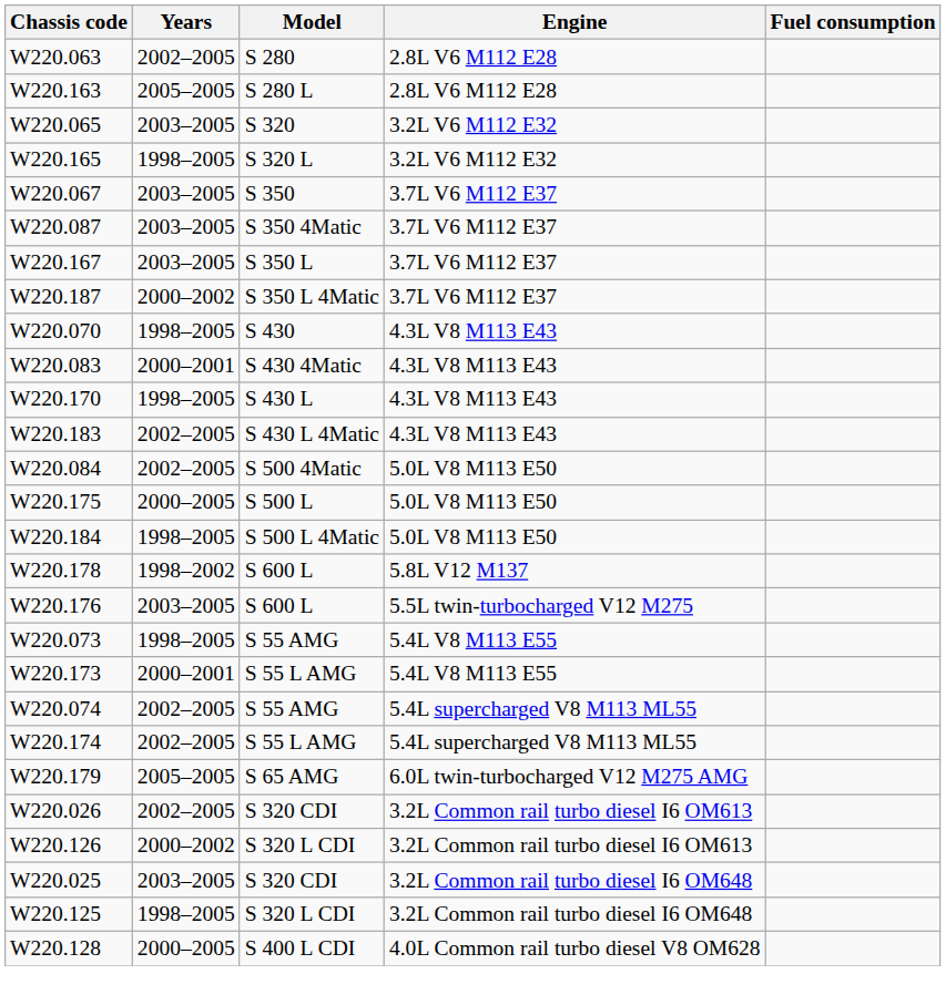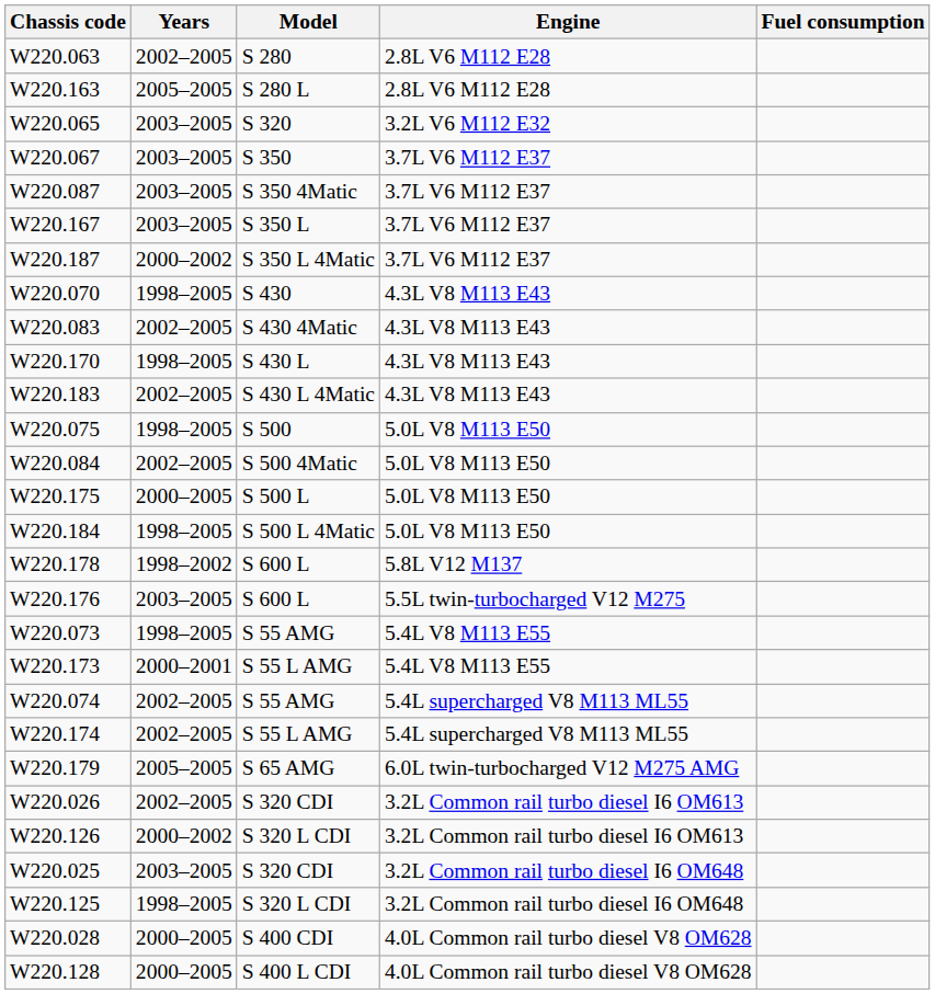- row: W220.165 | 1998–2005 | S 320 L | 3.2L V6 M112 E32
W220.083 | Years: 2000–2001 -> 2002–2005
+ row: W220.075 | 1998–2005 | S 500 | 5.0L V8 M113 E50
+ row: W220.028 | 2000–2005 | S 400 CDI | 4.0L Common rail turbo diesel V8 OM628
